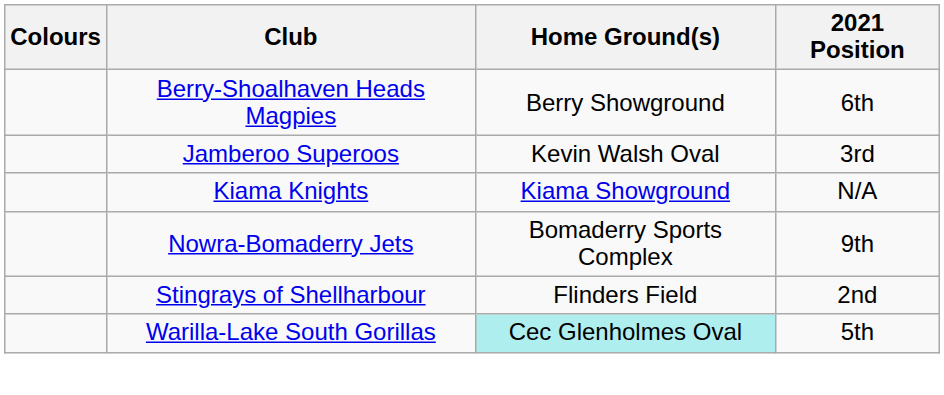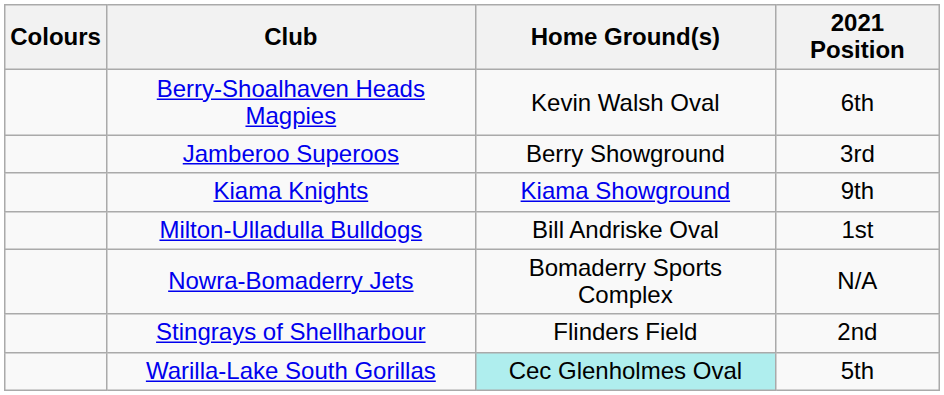Berry-Shoalhaven Heads Magpies | Home Ground(s): Berry Showground -> Kevin Walsh Oval
Jamberoo Superoos | Home Ground(s): Kevin Walsh Oval -> Berry Showground
Kiama Knights | 2021 Position: N/A -> 9th
+ row: Milton-Ulladulla Bulldogs | Bill Andriske Oval | 1st
Nowra-Bomaderry Jets | 2021 Position: 9th -> N/A
